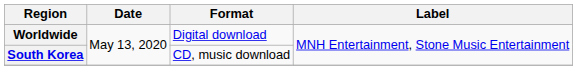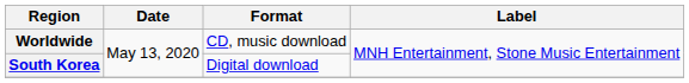Worldwide | Format: Digital download -> CD, music download
South Korea | Format: CD, music download -> Digital download
